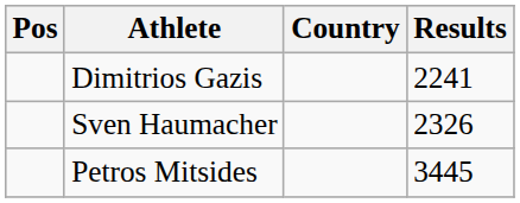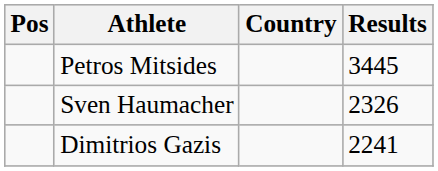rows swapped: Petros Mitsides <-> Dimitrios Gazis
